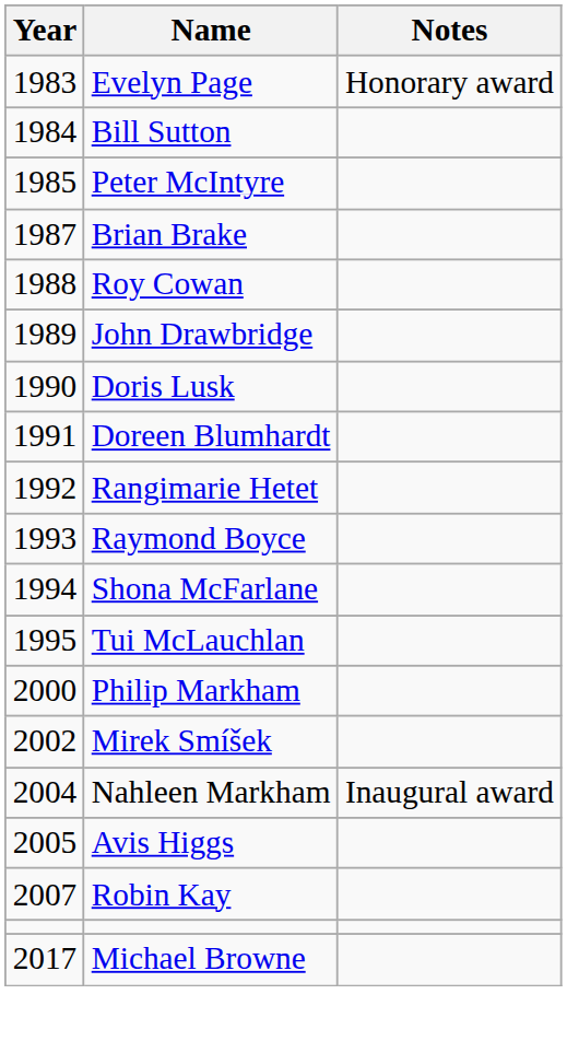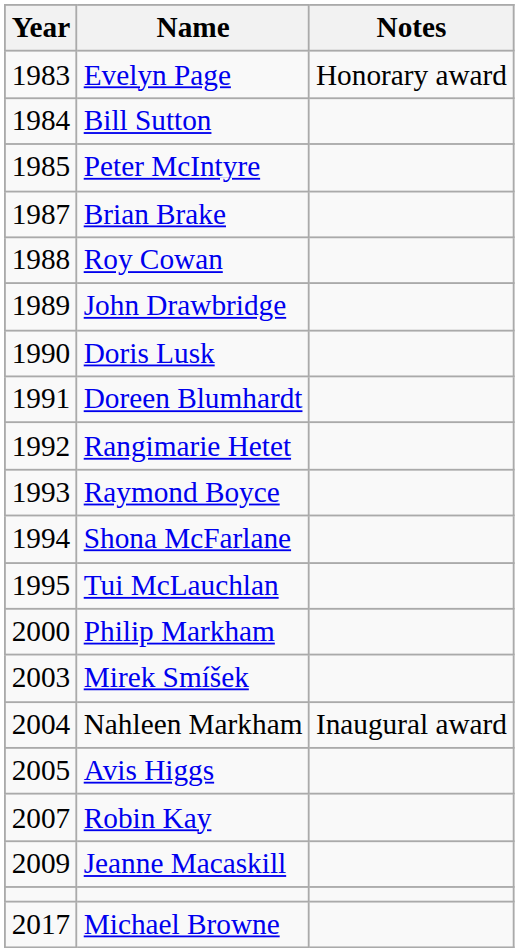Mirek Smíšek | Year: 2002 -> 2003
+ row: 2009 | Jeanne Macaskill
